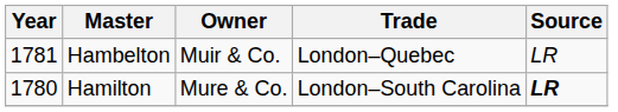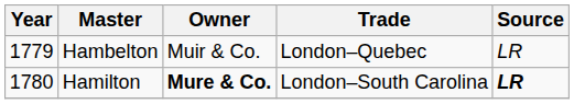Hambelton | Year: 1781 -> 1779
Hamilton | Owner: normal -> bold
